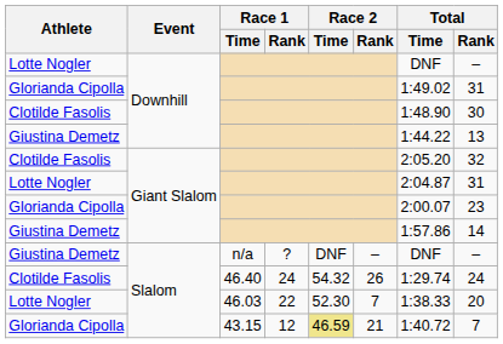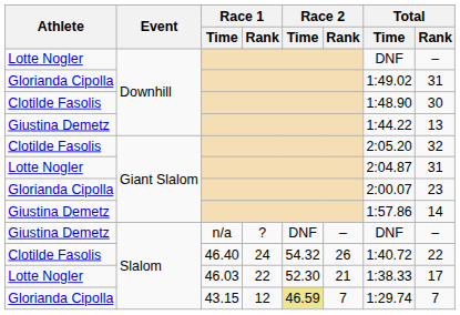46.40 | Total / Time: 1:29.74 -> 1:40.72
46.40 | Total / Rank: 24 -> 22
46.03 | Race 2 / Rank: 7 -> 21
46.03 | Total / Rank: 20 -> 17
43.15 | Race 2 / Rank: 21 -> 7
43.15 | Total / Time: 1:40.72 -> 1:29.74
